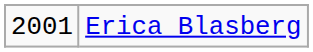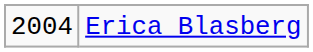Erica Blasberg | column 1: 2001 -> 2004
